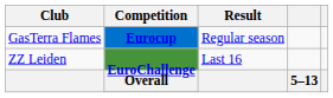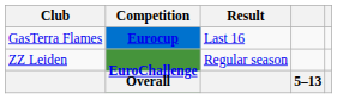GasTerra Flames | Result: Regular season -> Last 16
ZZ Leiden | Result: Last 16 -> Regular season
